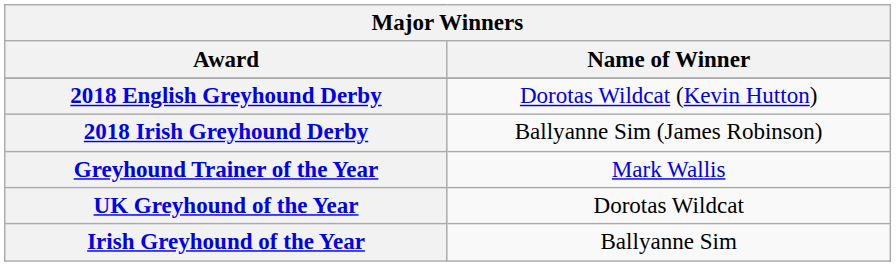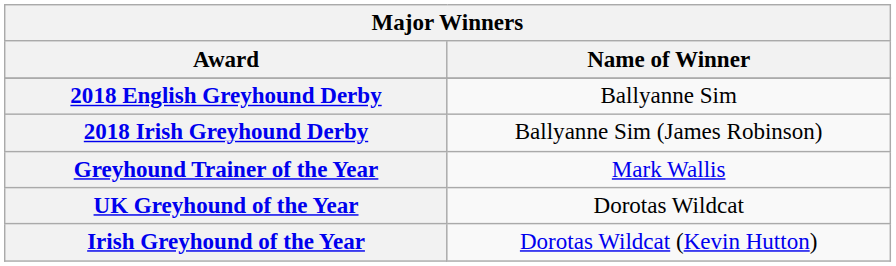2018 English Greyhound Derby | Name of Winner: Dorotas Wildcat (Kevin Hutton) -> Ballyanne Sim
Irish Greyhound of the Year | Name of Winner: Ballyanne Sim -> Dorotas Wildcat (Kevin Hutton)
